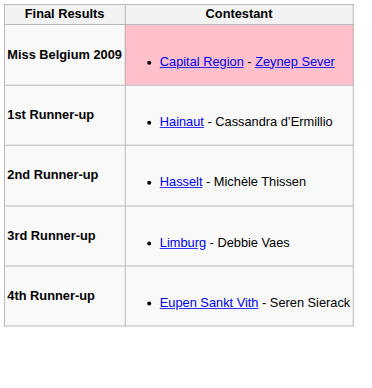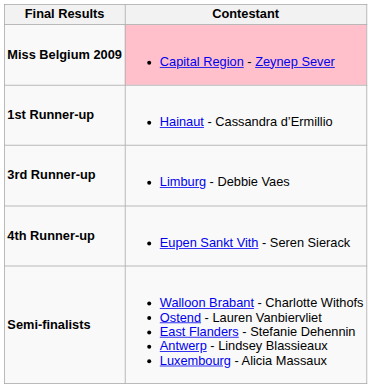- row: 2nd Runner-up | Hasselt - Michèle Thissen
+ row: Semi-finalists | Walloon Brabant - Charlotte Withofs Ostend - Lauren Vanbiervliet East Flanders - Stefanie Dehennin Antwerp - Lindsey Blassieaux Luxembourg - Alicia Massaux
